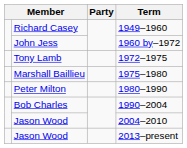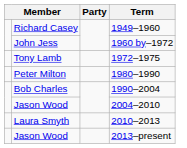- row: Marshall Baillieu | 1975–1980
+ row: Laura Smyth | 2010–2013
